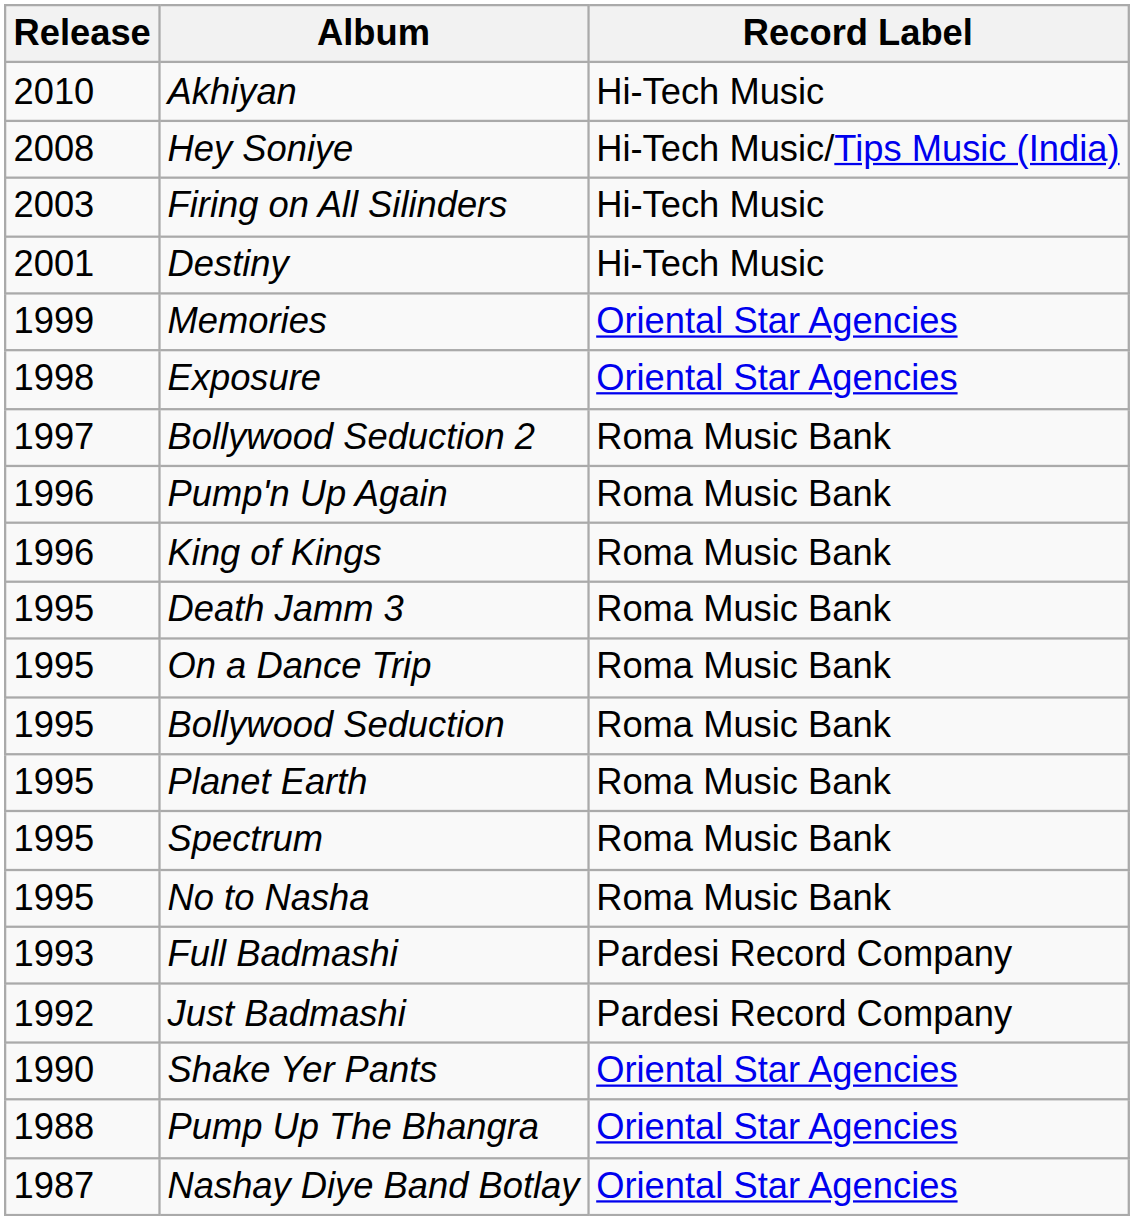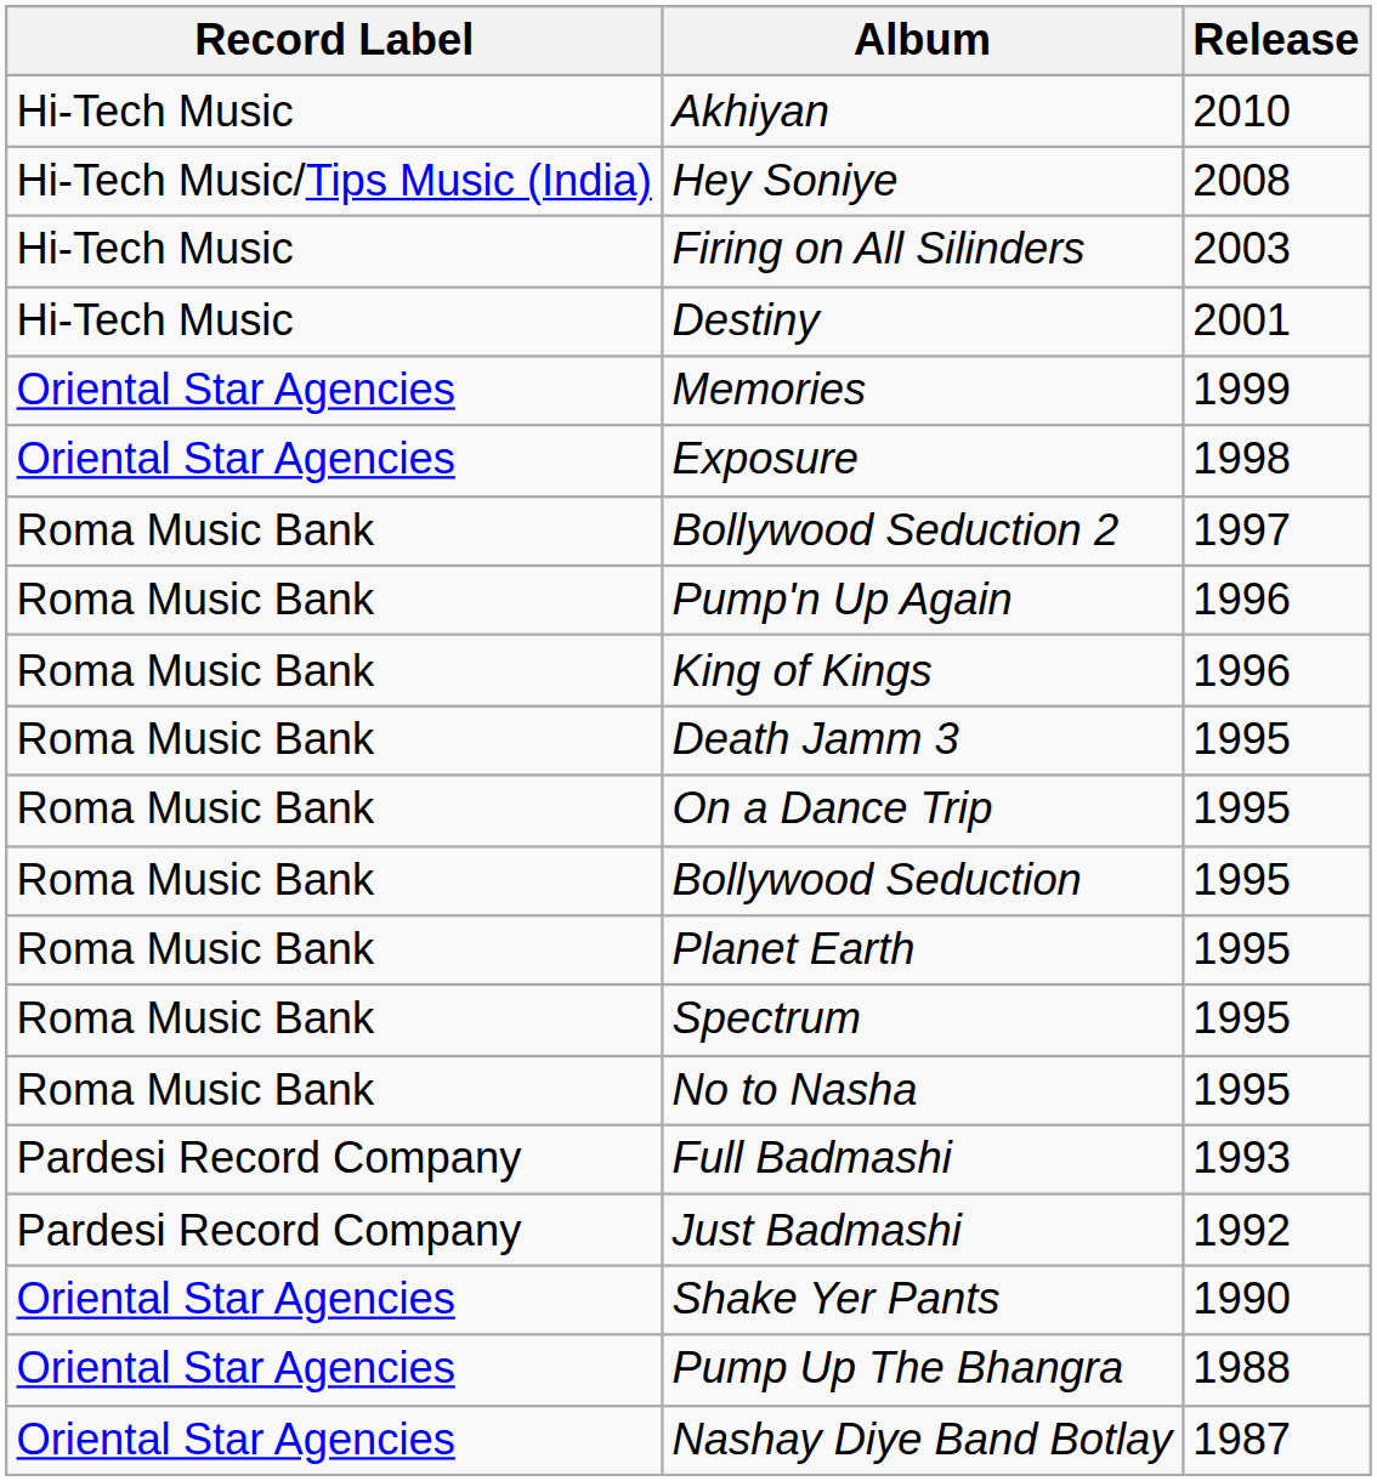columns swapped: Release <-> Record Label
